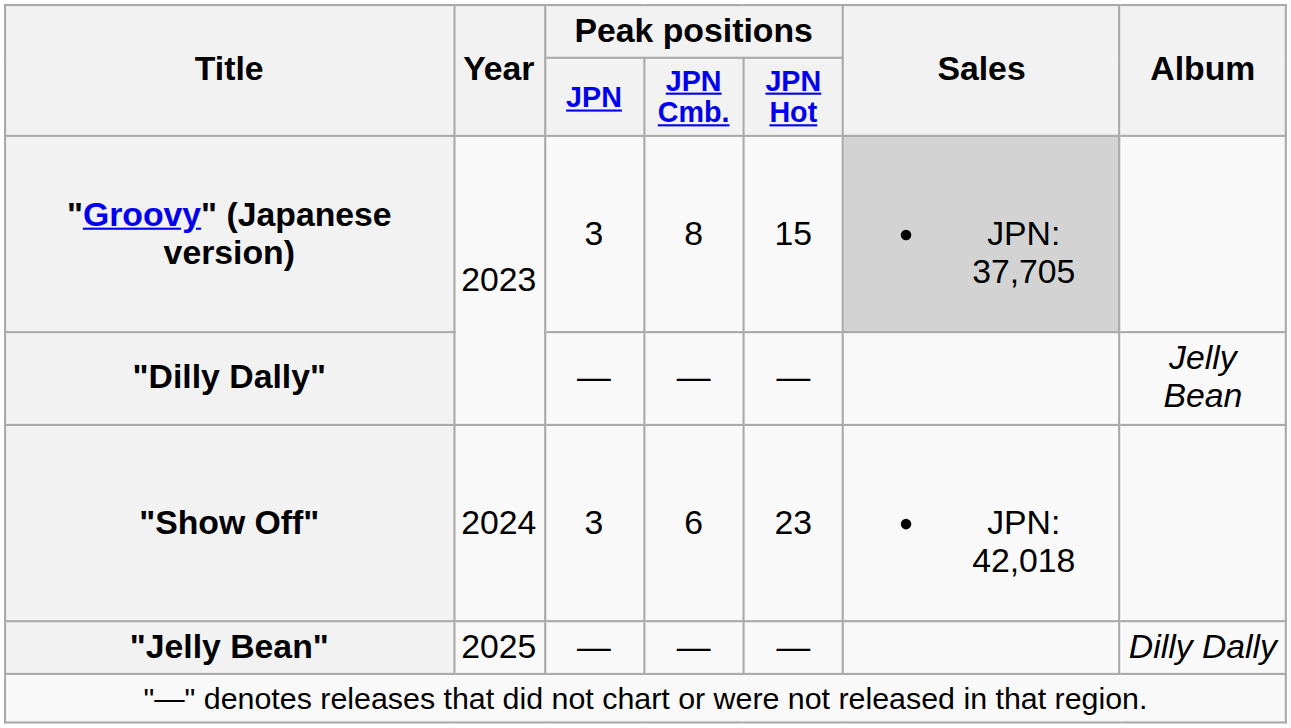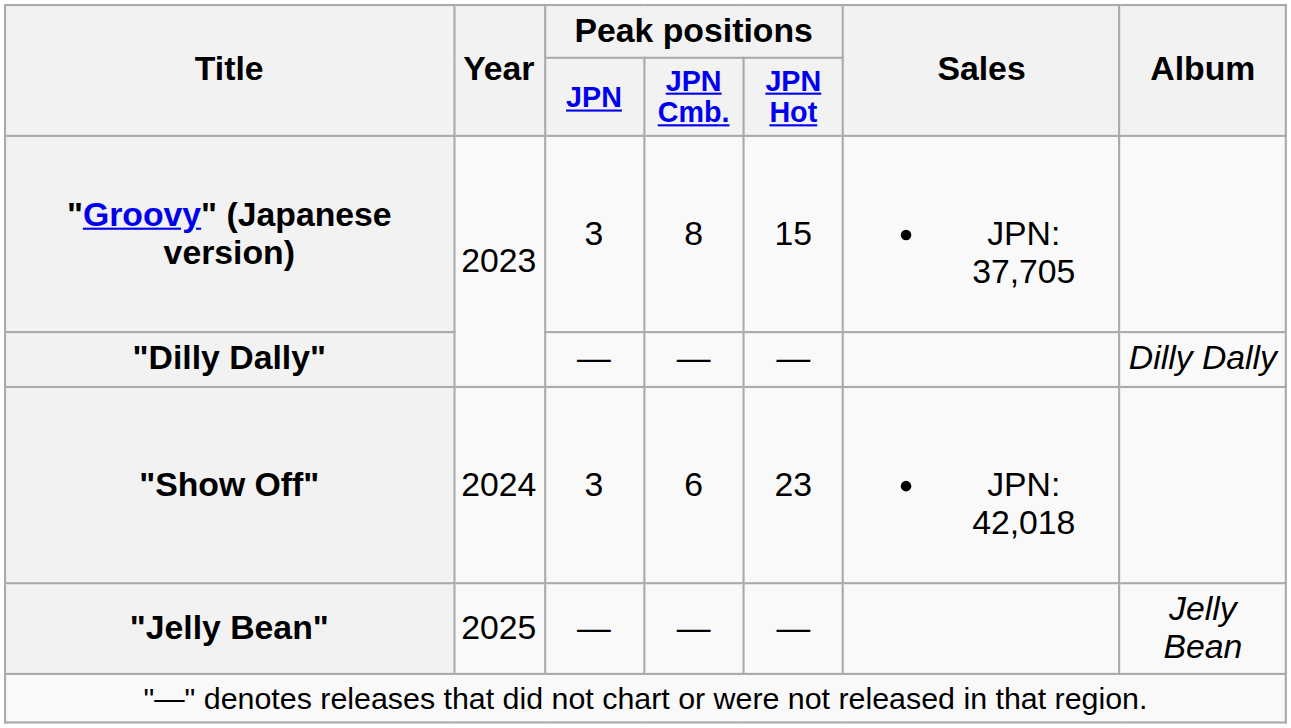"Groovy" (Japanese version) | Sales: lightgrey background -> no background
"Dilly Dally" | Album: Jelly Bean -> Dilly Dally
"Jelly Bean" | Album: Dilly Dally -> Jelly Bean
